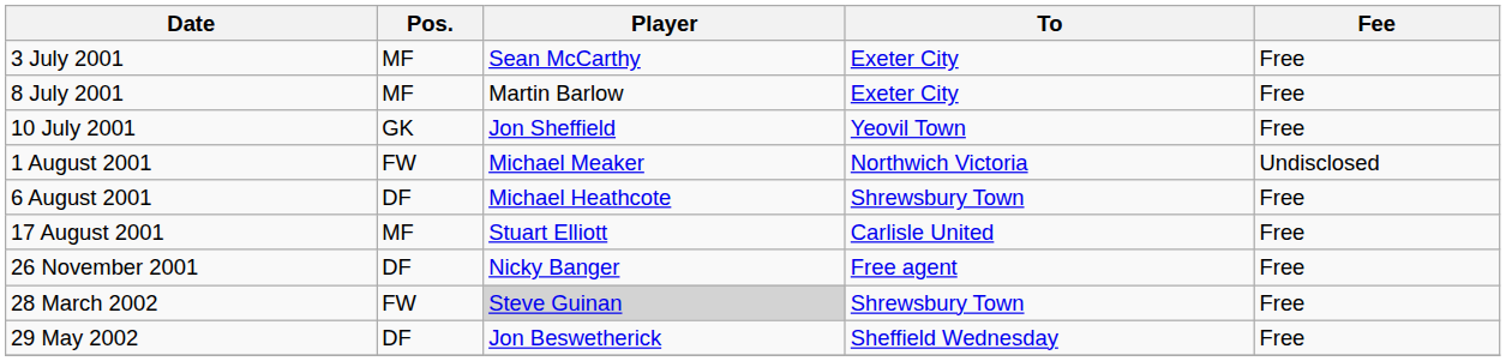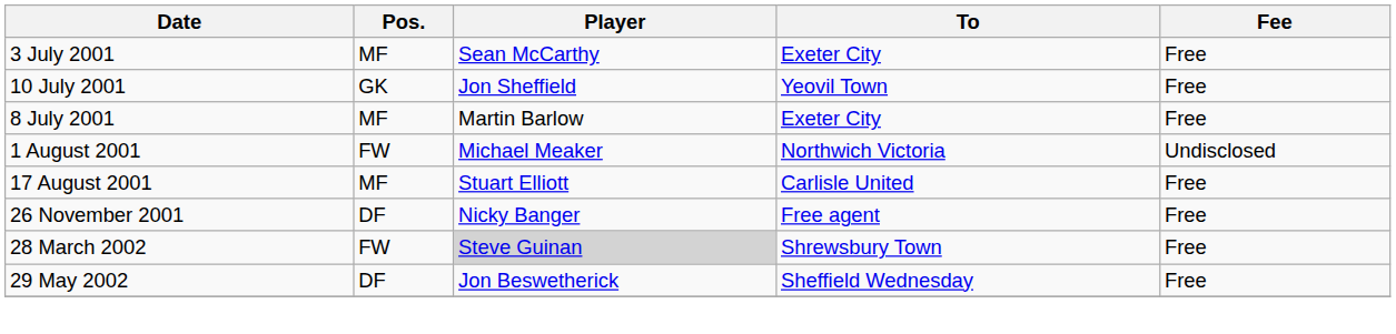rows swapped: 8 July 2001 <-> 10 July 2001
- row: 6 August 2001 | DF | Michael Heathcote | Shrewsbury Town | Free
